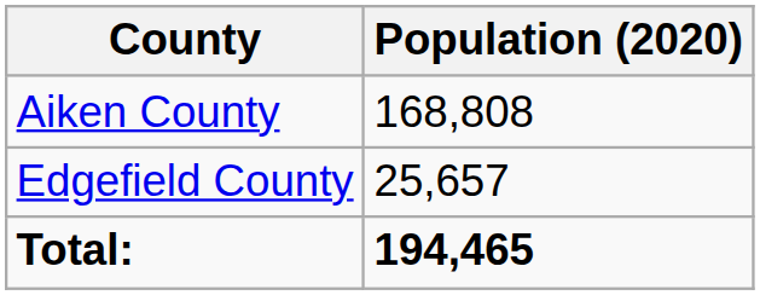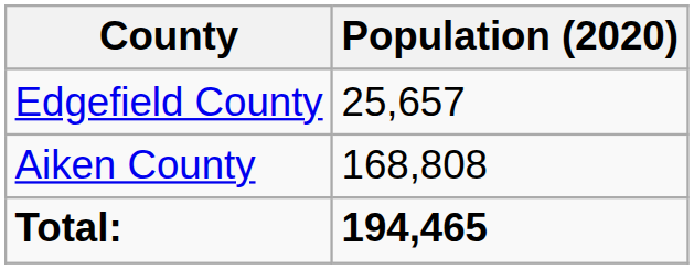rows swapped: Aiken County <-> Edgefield County
